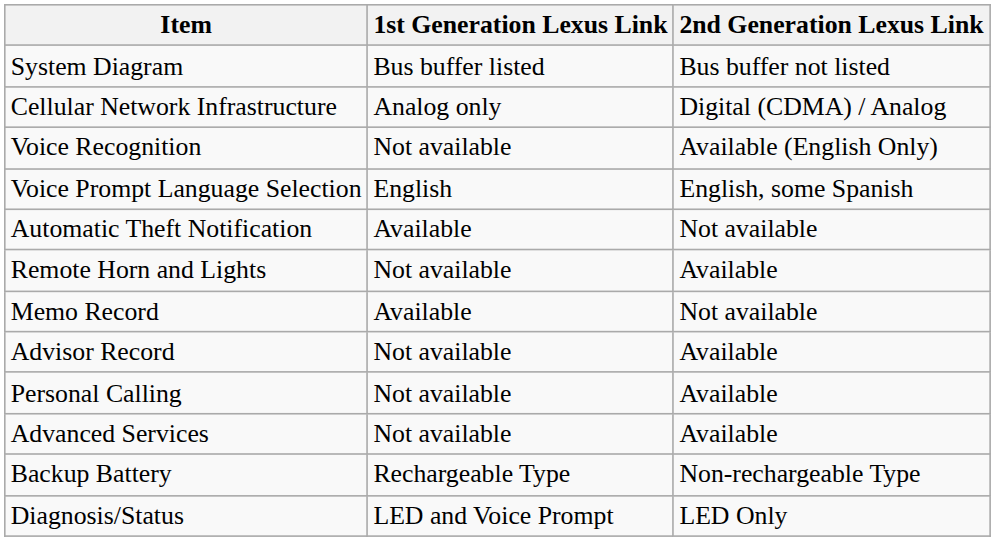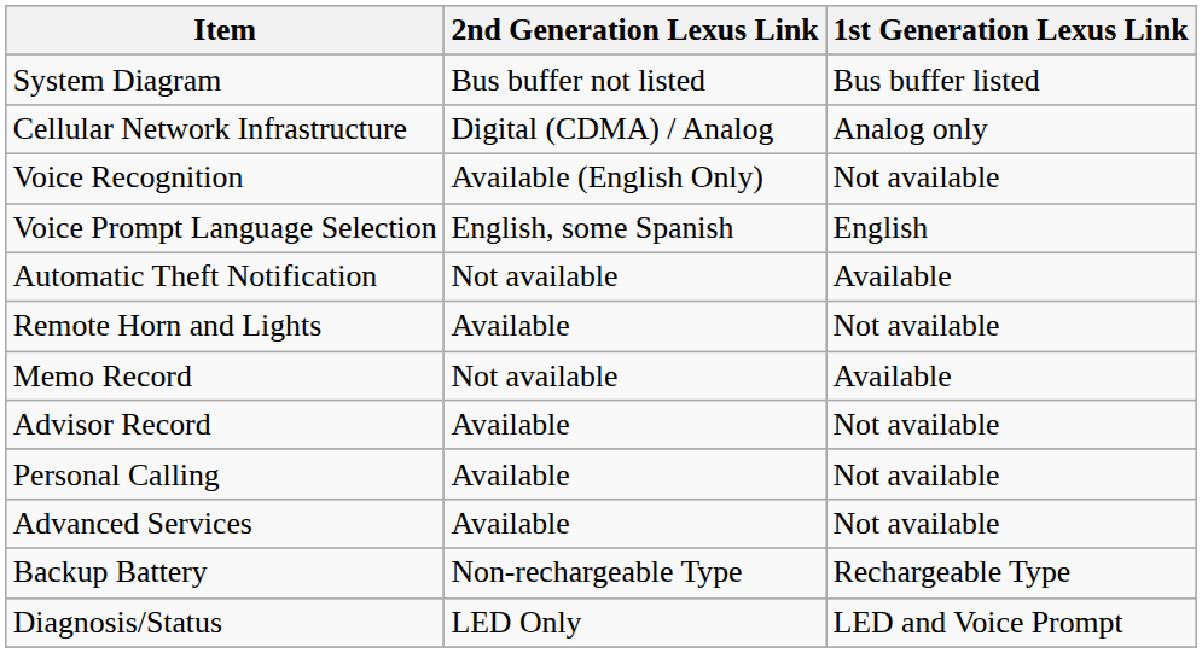columns swapped: 2nd Generation Lexus Link <-> 1st Generation Lexus Link
